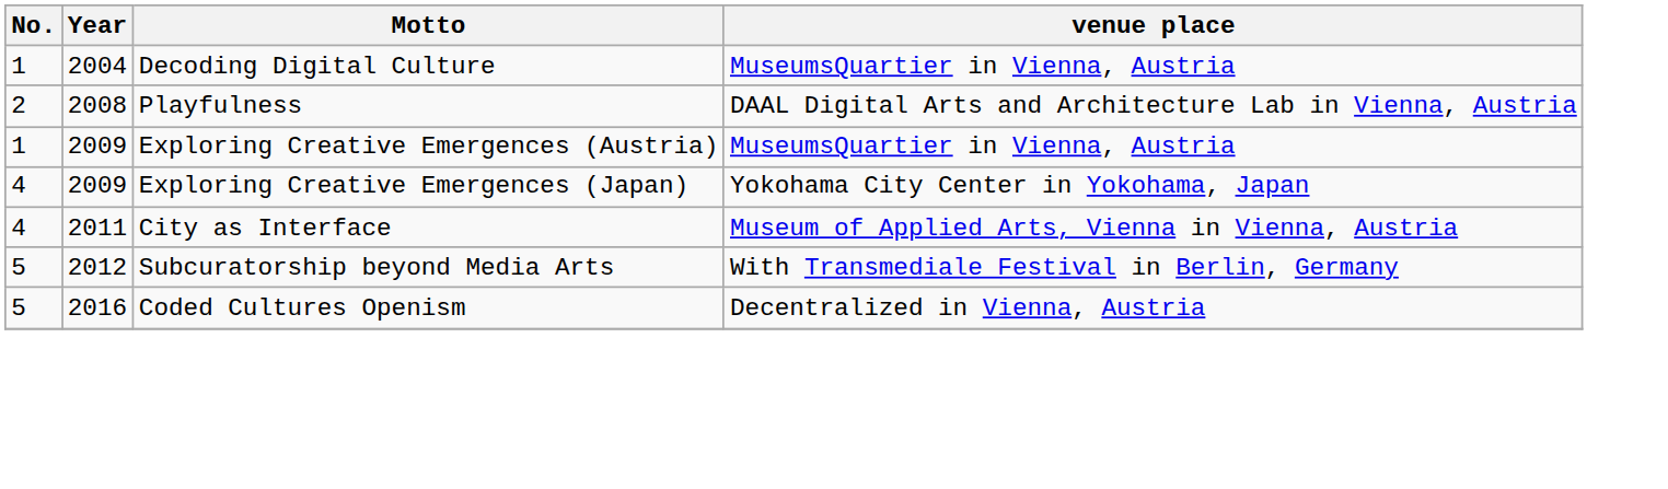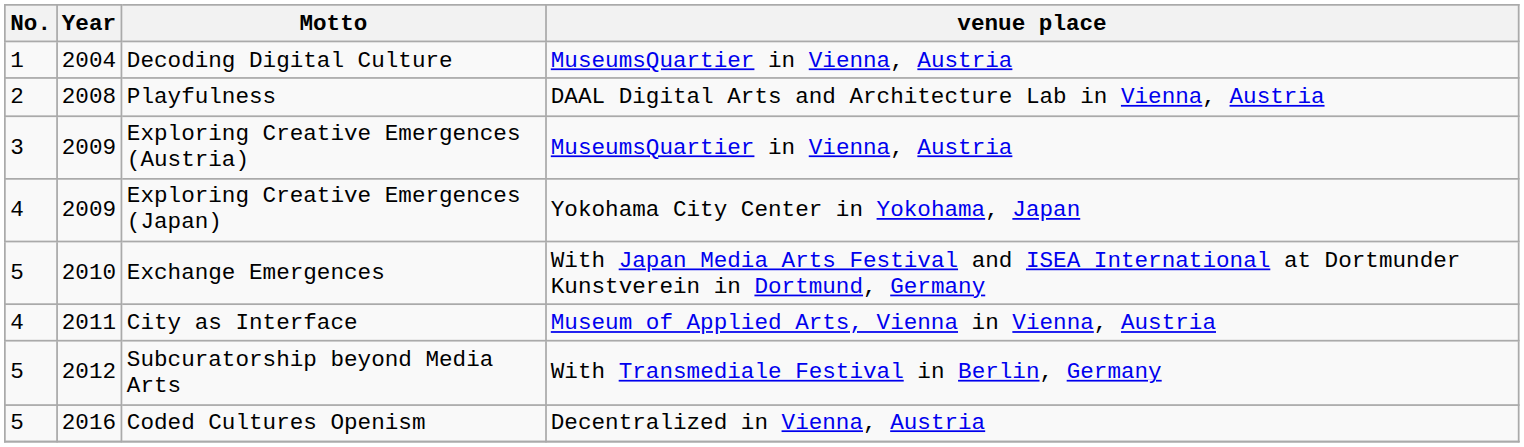Exploring Creative Emergences (Austria) | No.: 1 -> 3
+ row: 5 | 2010 | Exchange Emergences | With Japan Media Arts Festival and ISEA International at Dortmunder Kunstverein in Dortmund, Germany
